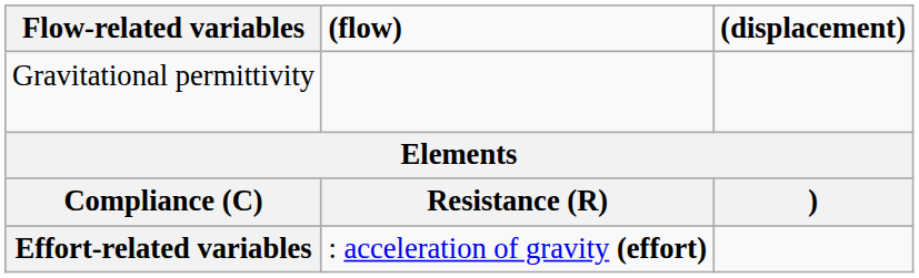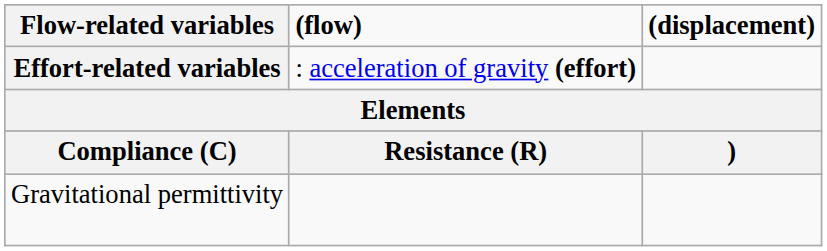rows swapped: Effort-related variables <-> Gravitational permittivity
